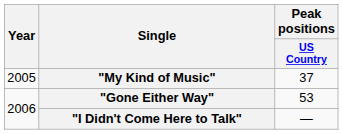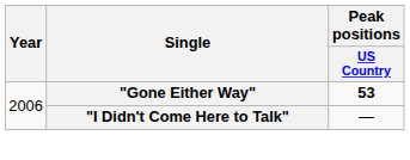- row: 2005 | "My Kind of Music" | 37
"Gone Either Way" | Peak positions / US Country: normal -> bold
